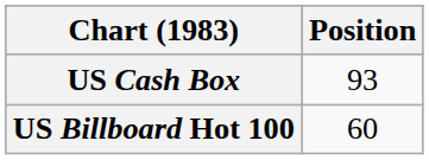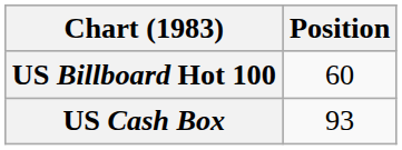rows swapped: US Billboard Hot 100 <-> US Cash Box
